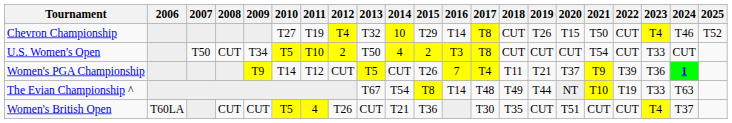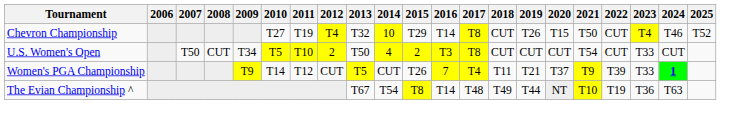Women's PGA Championship | 2023: T36 -> T33
The Evian Championship ^ | 2023: T33 -> T36
- row: Women's British Open | T60LA | CUT | CUT | T5 | 4 | T26 | CUT | T21 | T36 | T30 | T35 | CUT | T51 | CUT | CUT | T4 | T37
